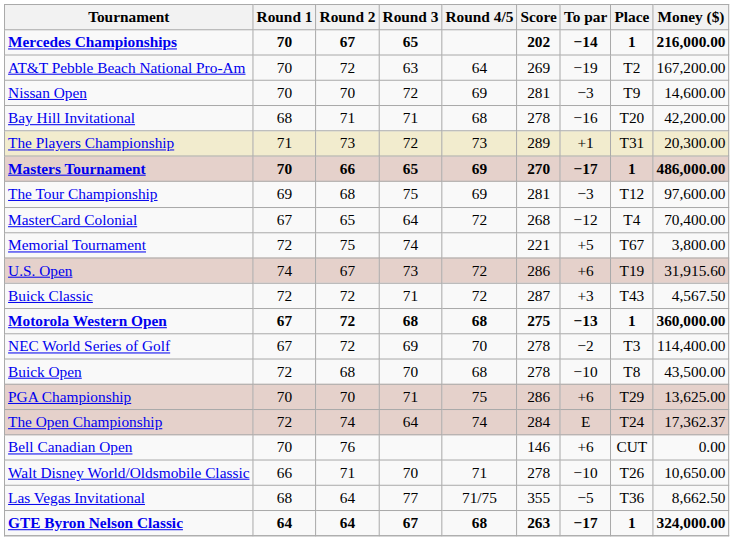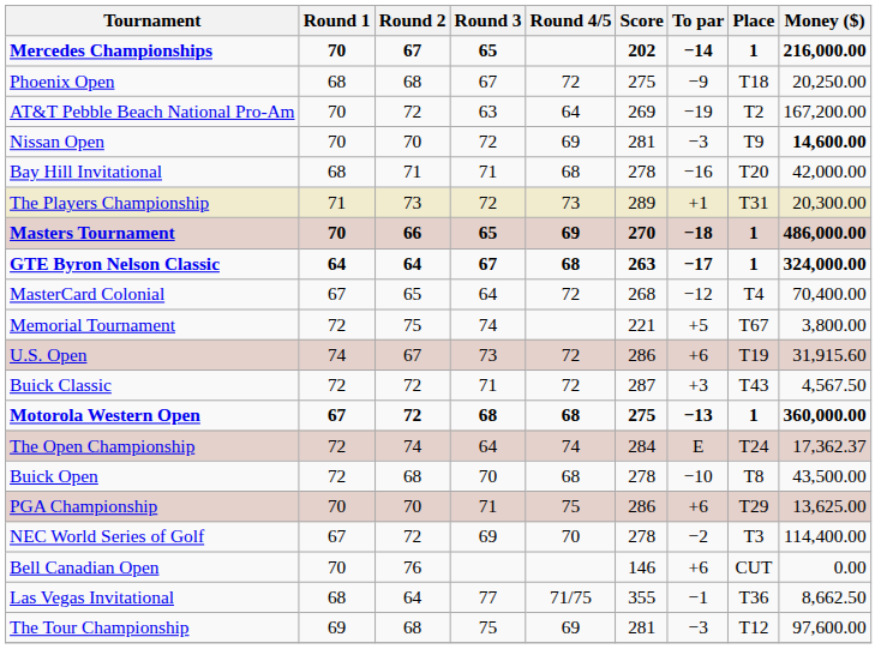+ row: Phoenix Open | 68 | 68 | 67 | 72 | 275 | −9 | T18 | 20,250.00
Nissan Open | Money ($): normal -> bold
Bay Hill Invitational | Money ($): 42,200.00 -> 42,000.00
Masters Tournament | To par: −17 -> −18
rows swapped: GTE Byron Nelson Classic <-> The Tour Championship
rows swapped: The Open Championship <-> NEC World Series of Golf
- row: Walt Disney World/Oldsmobile Classic | 66 | 71 | 70 | 71 | 278 | −10 | T26 | 10,650.00
Las Vegas Invitational | To par: −5 -> −1
